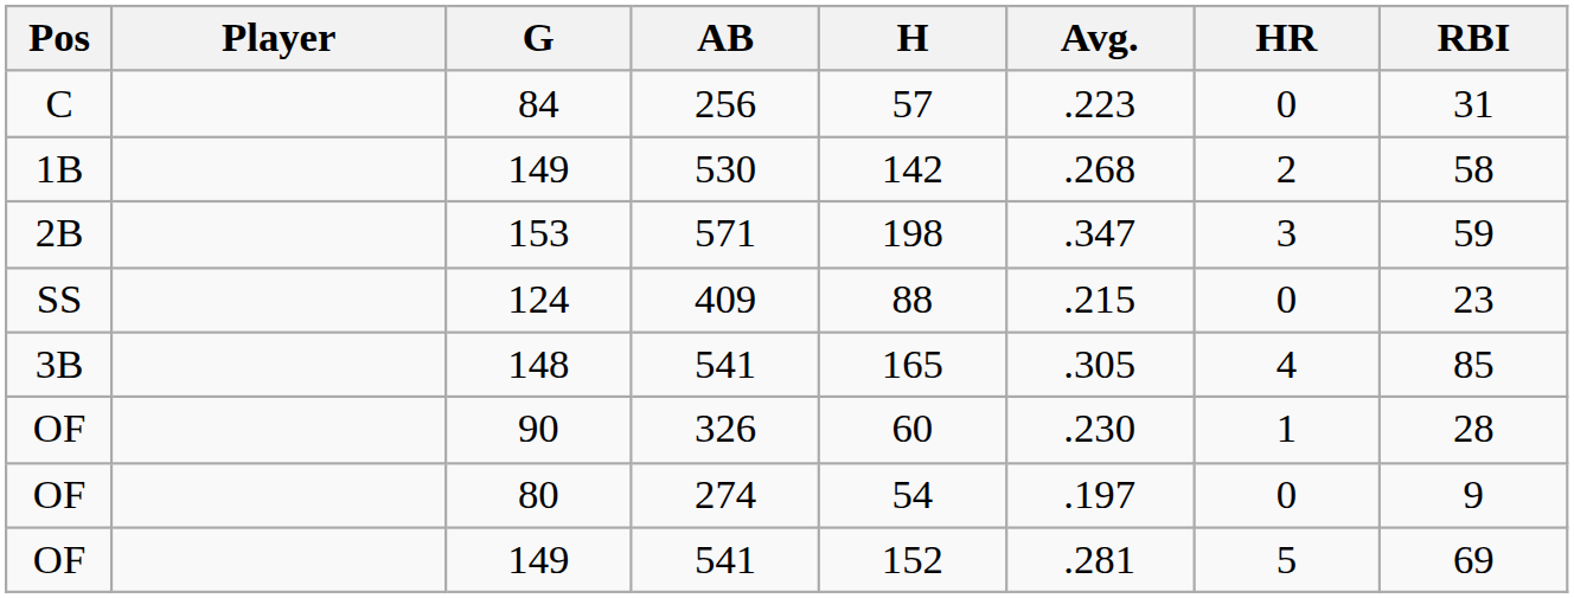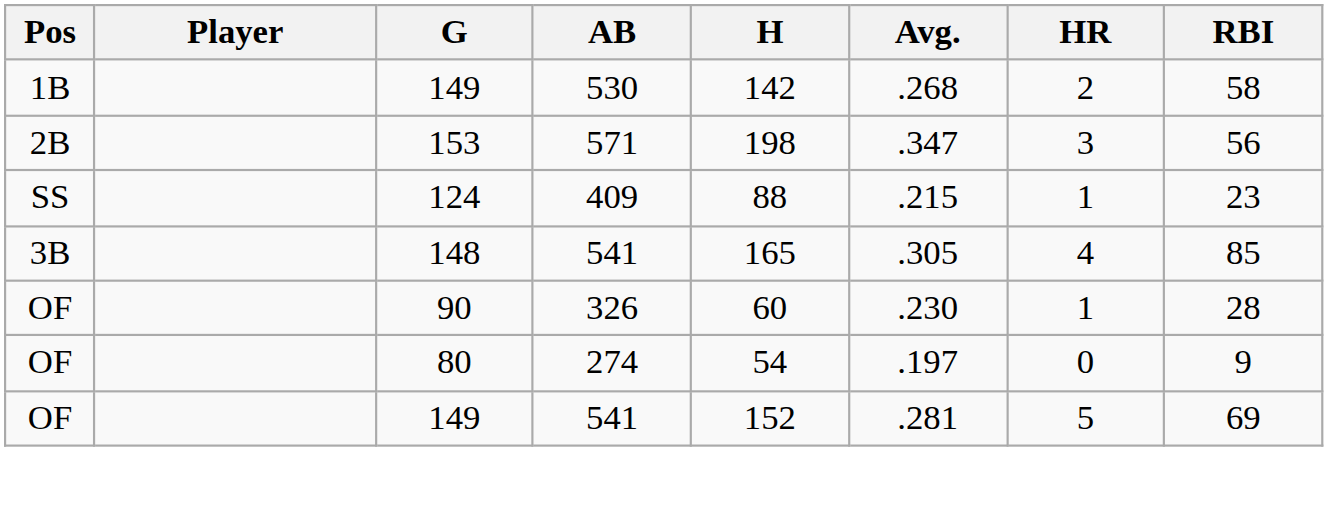- row: C | 84 | 256 | 57 | .223 | 0 | 31
153 | RBI: 59 -> 56
124 | HR: 0 -> 1
